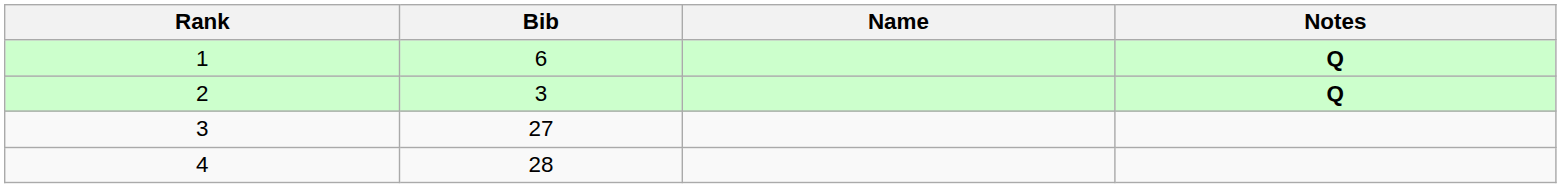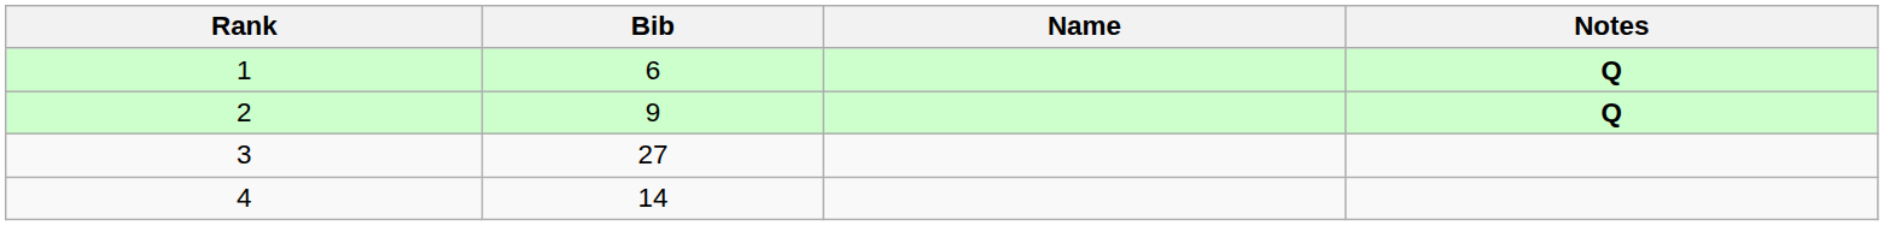2 | Bib: 3 -> 9
4 | Bib: 28 -> 14
